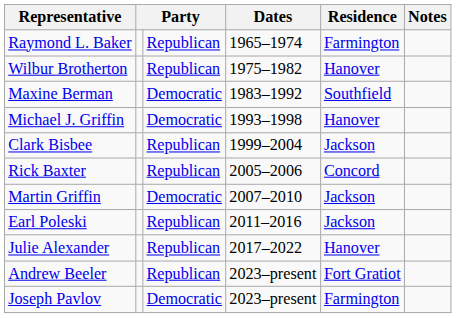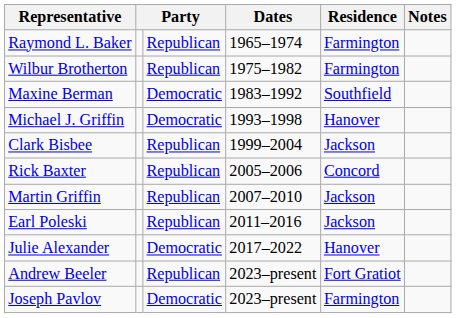Wilbur Brotherton | Residence: Hanover -> Farmington
Martin Griffin | column 3: Democratic -> Republican
Julie Alexander | column 3: Republican -> Democratic
